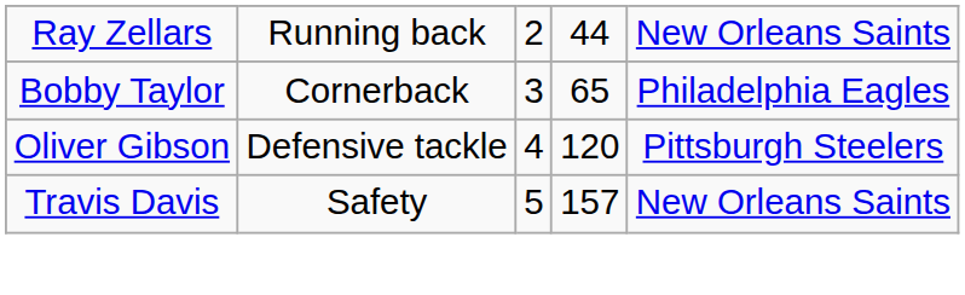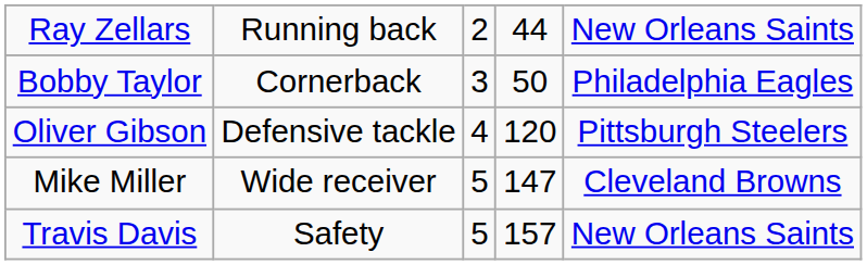Bobby Taylor | column 4: 65 -> 50
+ row: Mike Miller | Wide receiver | 5 | 147 | Cleveland Browns
